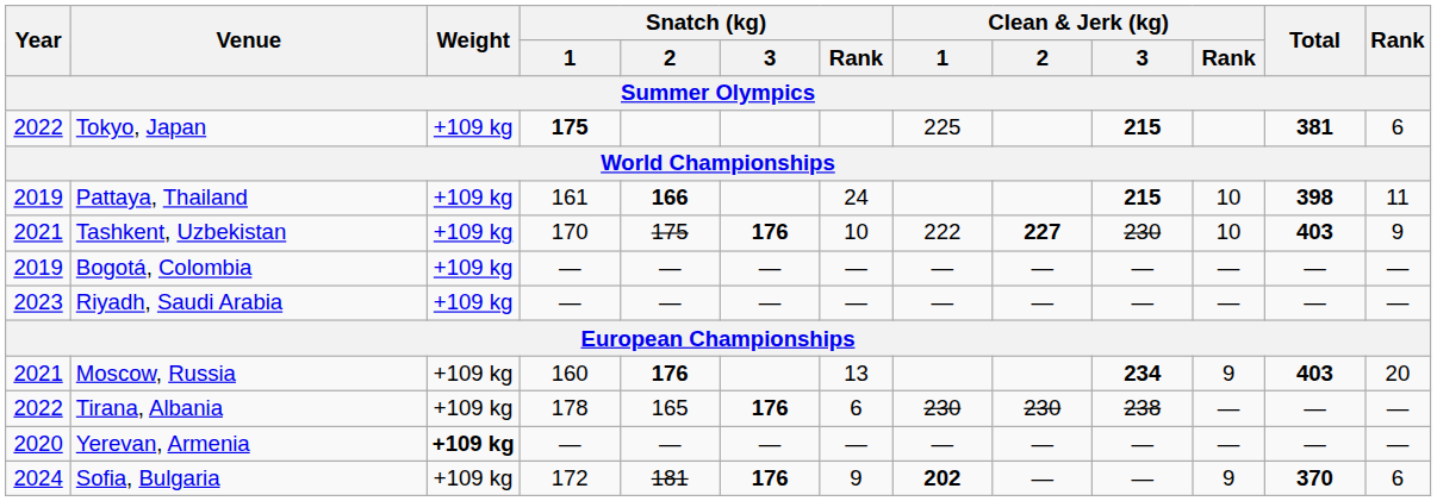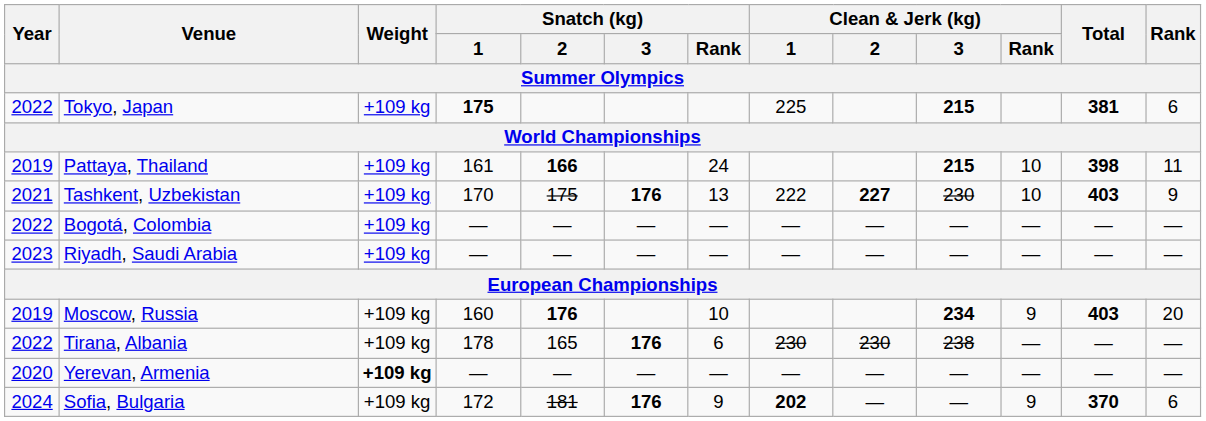Tashkent, Uzbekistan | Snatch (kg) / Rank: 10 -> 13
Bogotá, Colombia | Year: 2019 -> 2022
Moscow, Russia | Year: 2021 -> 2019
Moscow, Russia | Snatch (kg) / Rank: 13 -> 10
